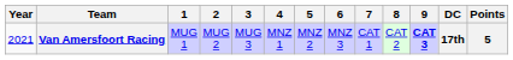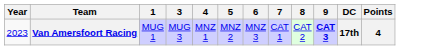- column: 2 | MUG 2
Van Amersfoort Racing | Year: 2021 -> 2023
Van Amersfoort Racing | Points: 5 -> 4
